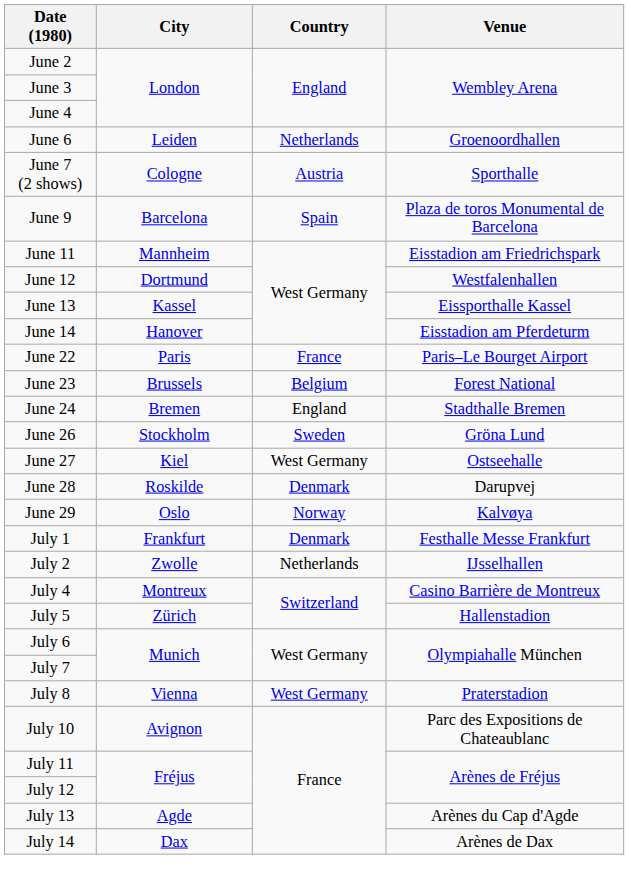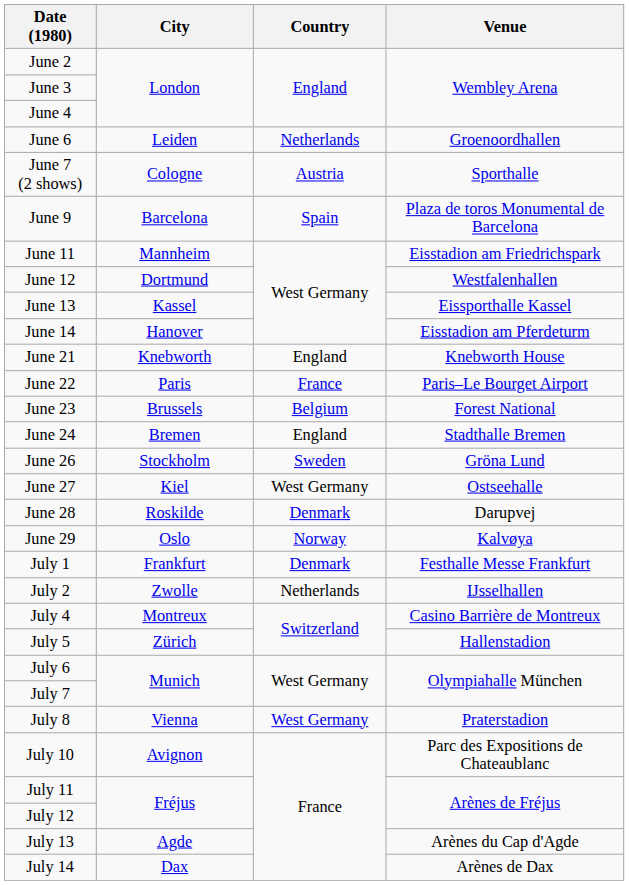+ row: June 21 | Knebworth | England | Knebworth House
